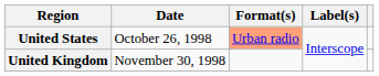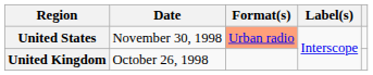United States | Date: October 26, 1998 -> November 30, 1998
United Kingdom | Date: November 30, 1998 -> October 26, 1998
